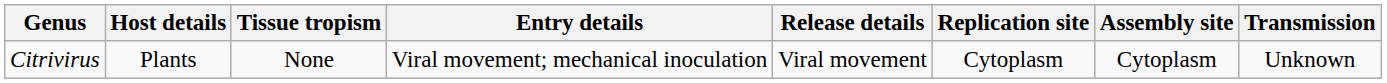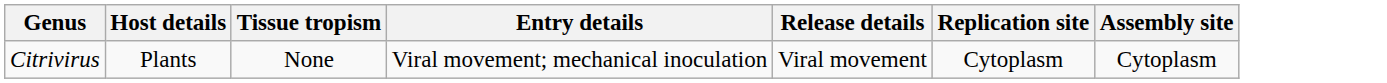- column: Transmission | Unknown
